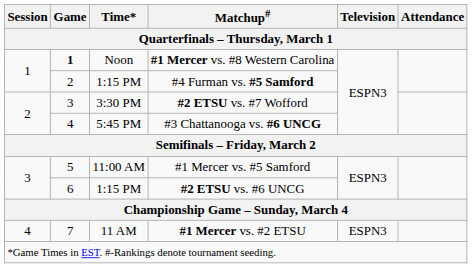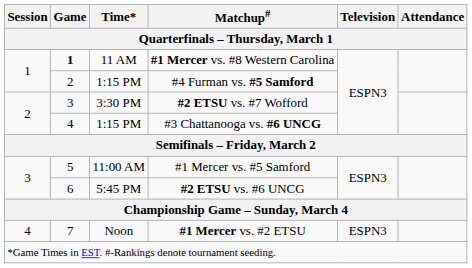#1 Mercer vs. #8 Western Carolina | Time* / Quarterfinals – Thursday, March 1: Noon -> 11 AM
#3 Chattanooga vs. #6 UNCG | Time* / Quarterfinals – Thursday, March 1: 5:45 PM -> 1:15 PM
#2 ETSU vs. #6 UNCG | Time* / Quarterfinals – Thursday, March 1: 1:15 PM -> 5:45 PM
#1 Mercer vs. #2 ETSU | Time* / Quarterfinals – Thursday, March 1: 11 AM -> Noon
